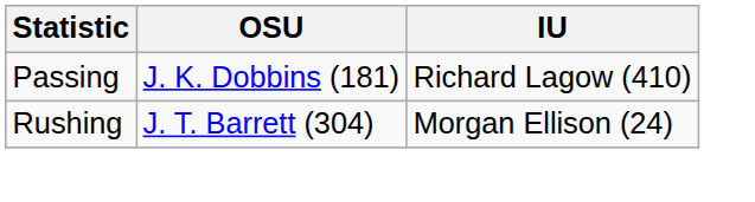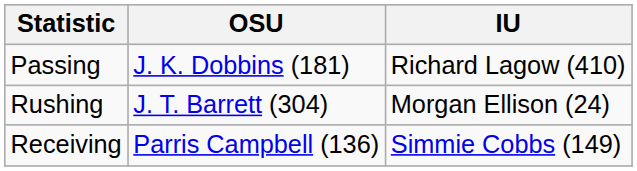+ row: Receiving | Parris Campbell (136) | Simmie Cobbs (149)
